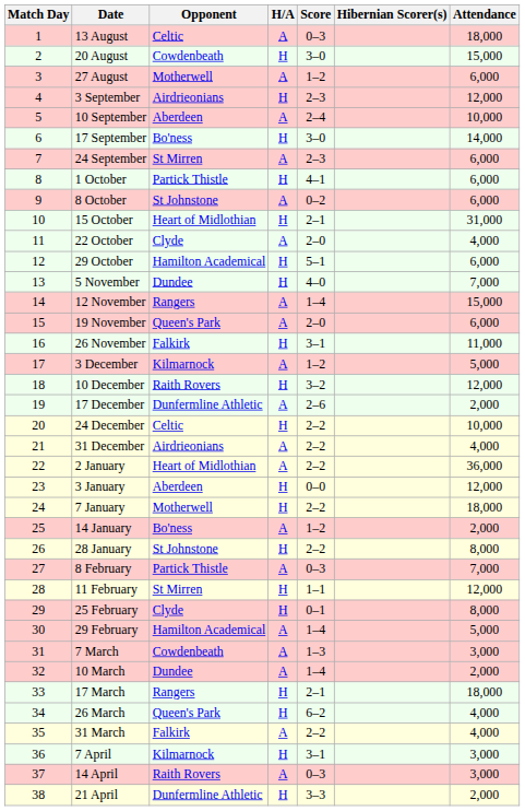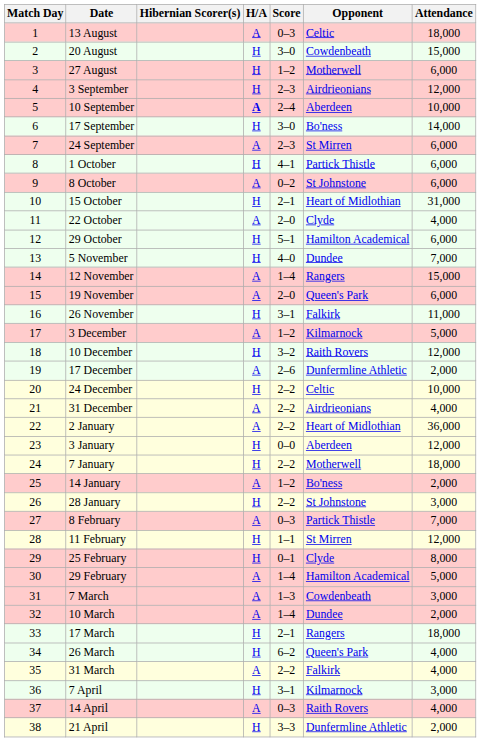columns swapped: Opponent <-> Hibernian Scorer(s)
27 August | H/A: A -> H
10 September | H/A: normal -> bold
28 January | Attendance: 8,000 -> 3,000
14 April | Attendance: 3,000 -> 4,000
